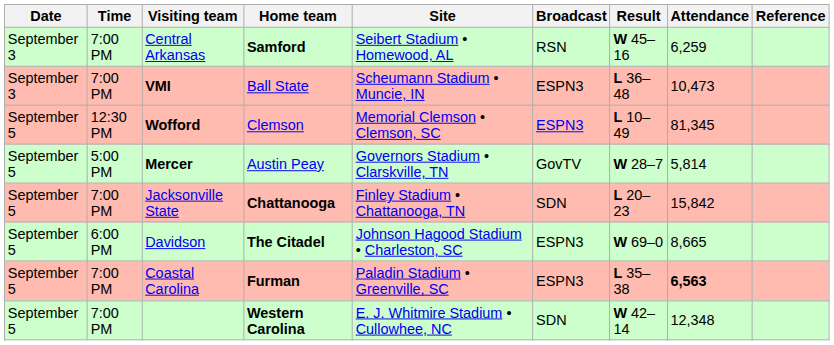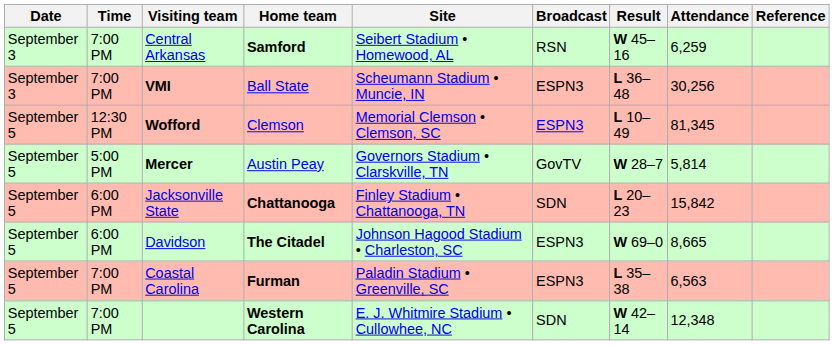VMI | Attendance: 10,473 -> 30,256
Jacksonville State | Time: 7:00 PM -> 6:00 PM
Coastal Carolina | Attendance: bold -> normal
